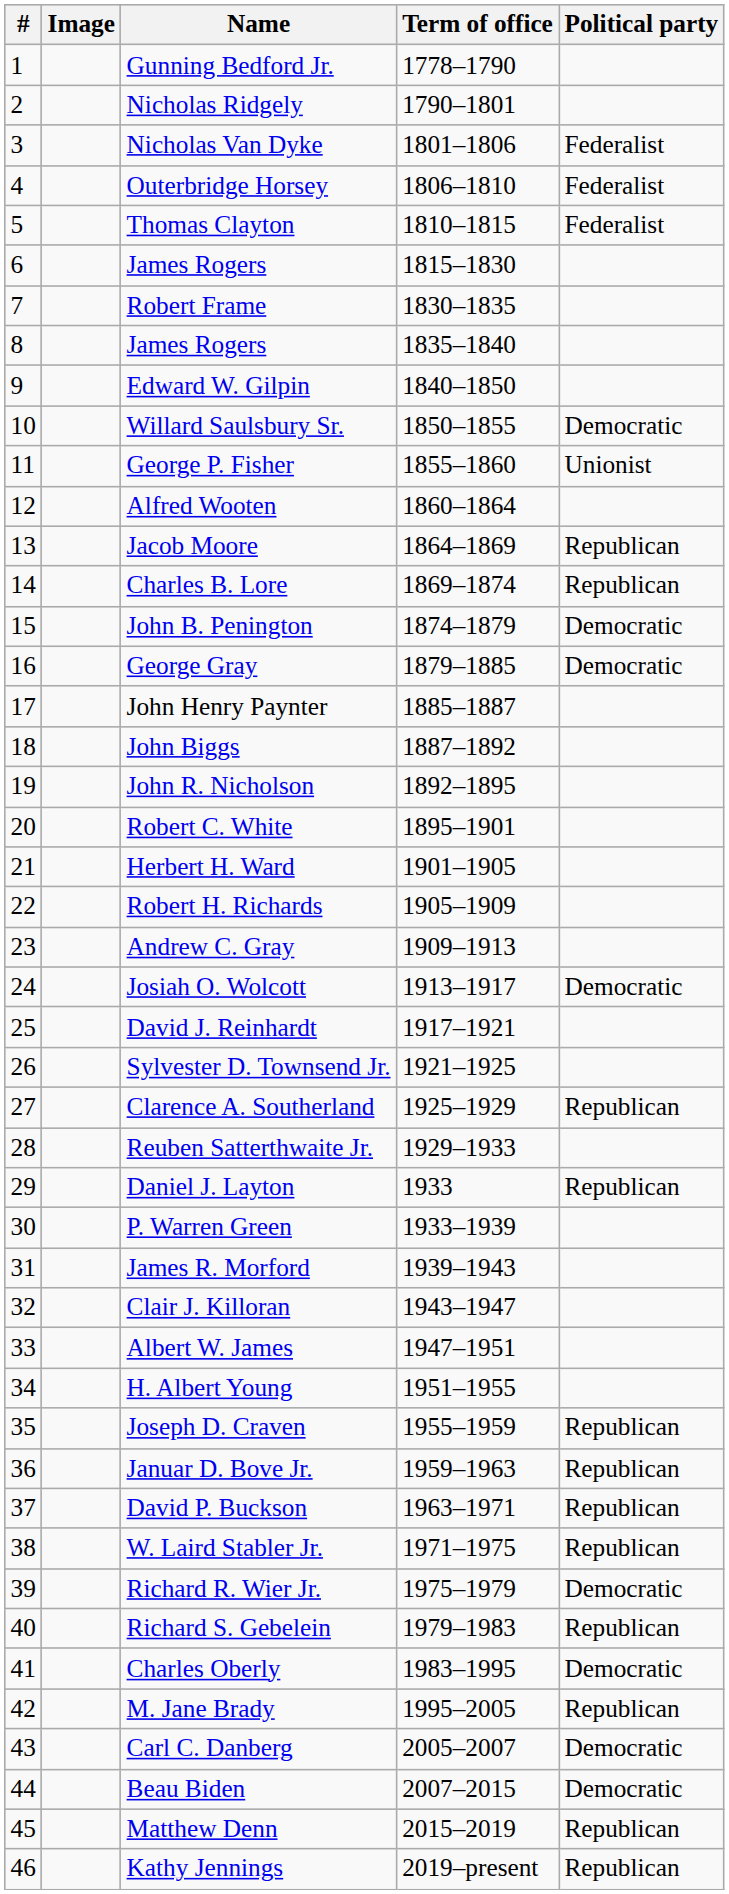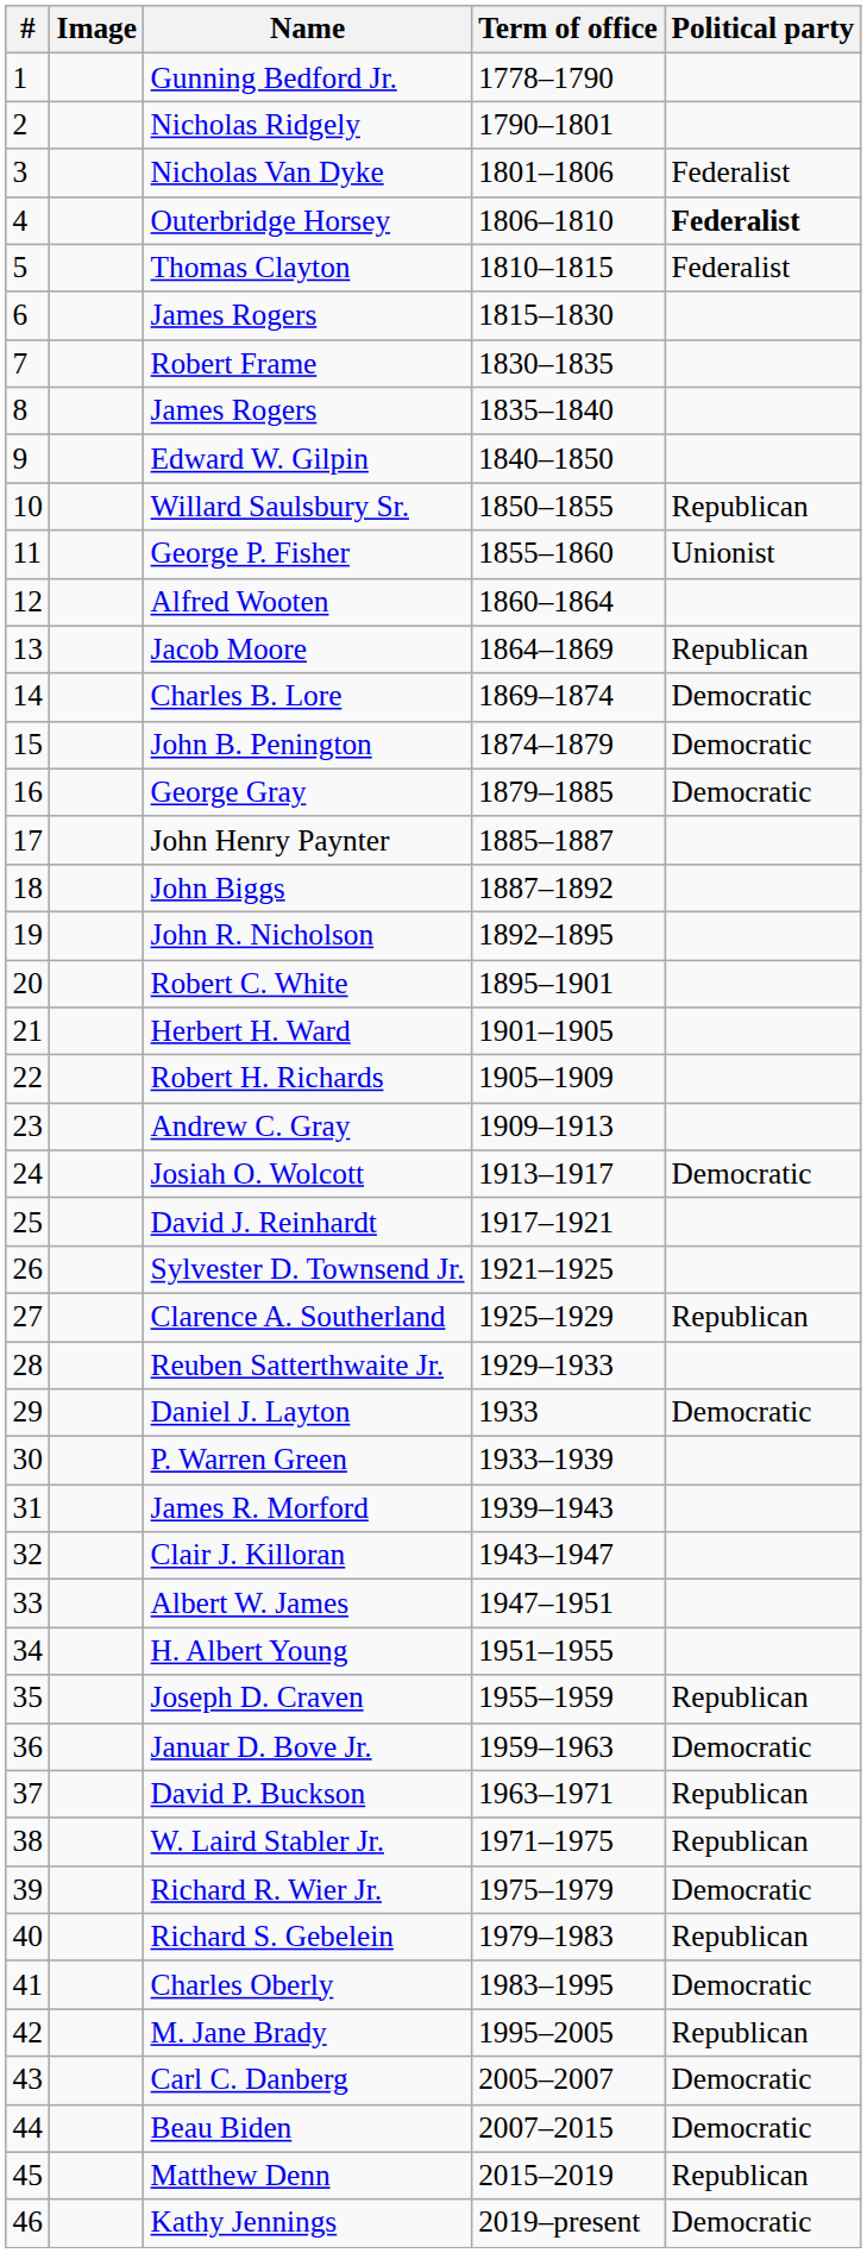Outerbridge Horsey | Political party: normal -> bold
Willard Saulsbury Sr. | Political party: Democratic -> Republican
Charles B. Lore | Political party: Republican -> Democratic
Daniel J. Layton | Political party: Republican -> Democratic
Januar D. Bove Jr. | Political party: Republican -> Democratic
Kathy Jennings | Political party: Republican -> Democratic
